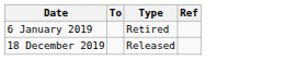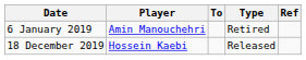+ column: Player | Amin Manouchehri | Hossein Kaebi
